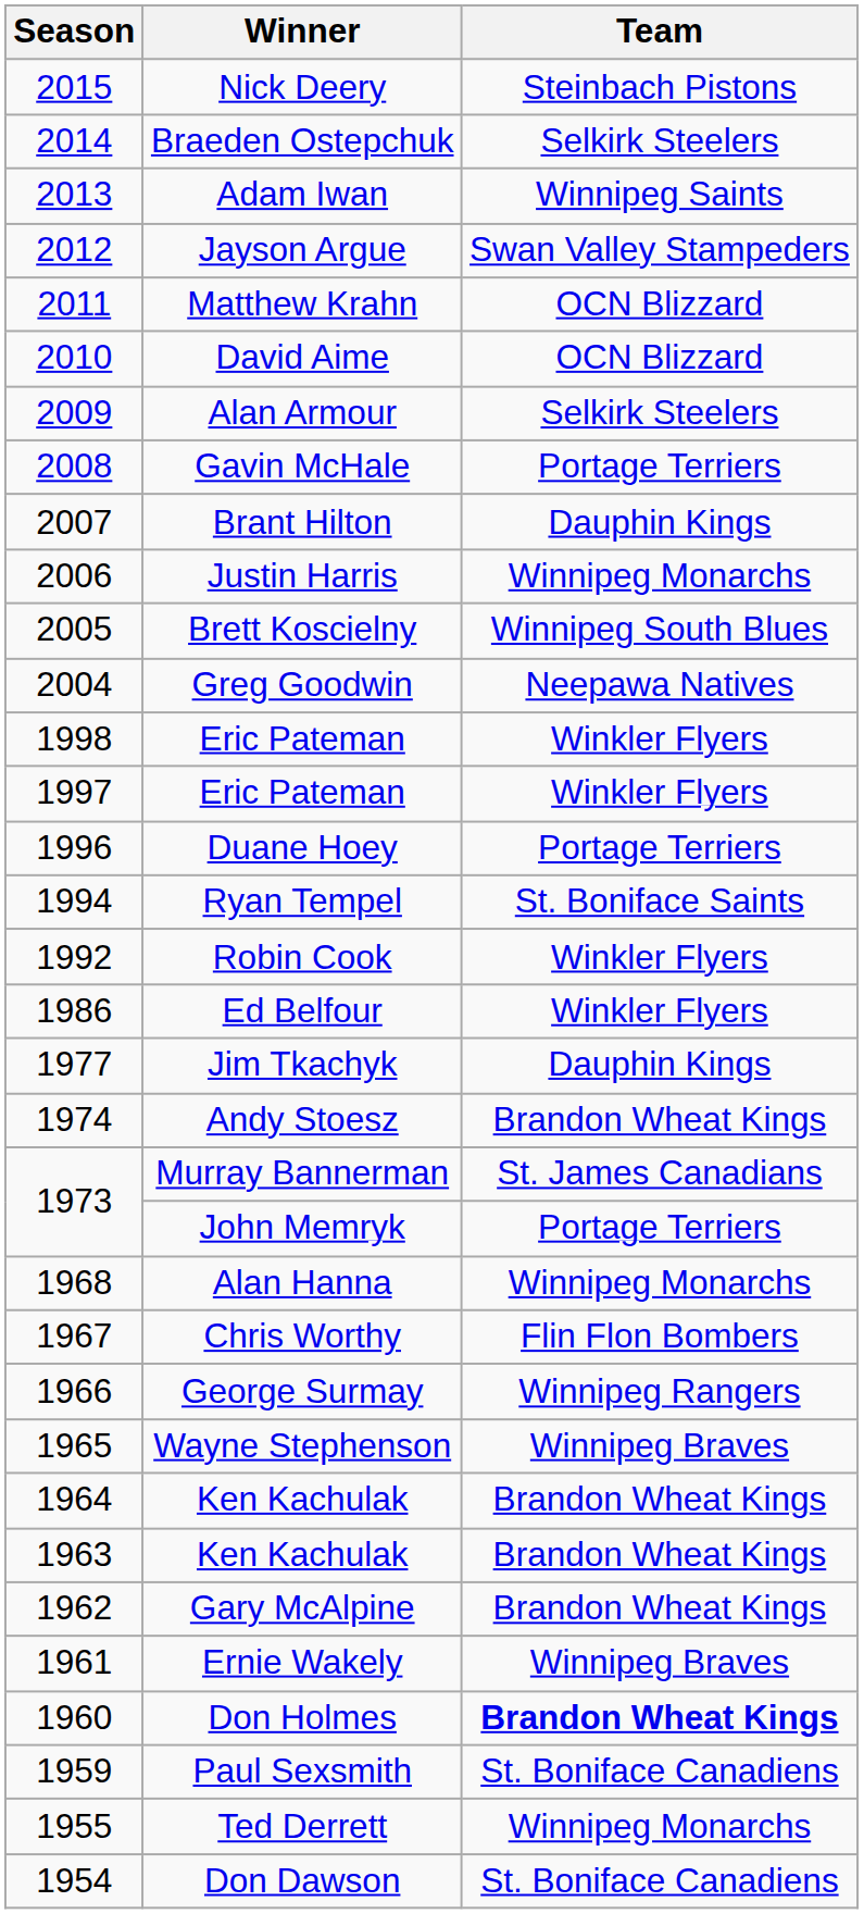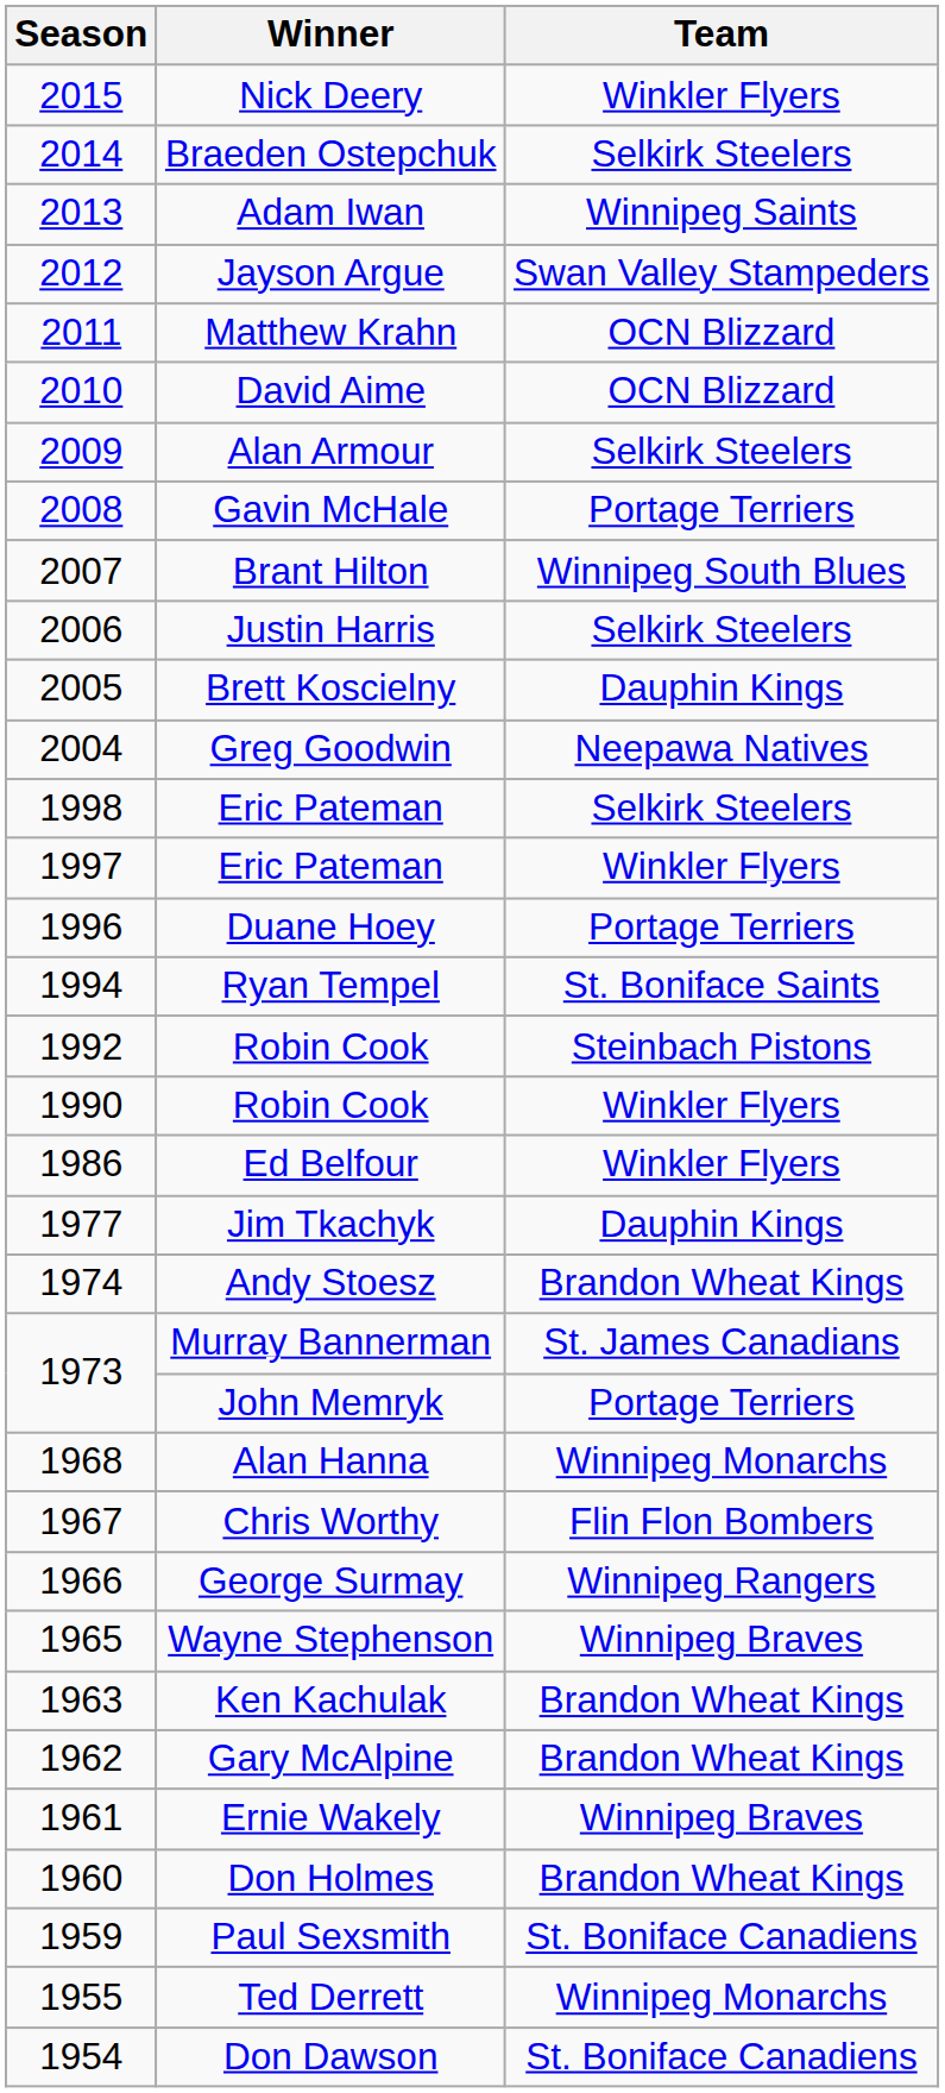Nick Deery | Team: Steinbach Pistons -> Winkler Flyers
Brant Hilton | Team: Dauphin Kings -> Winnipeg South Blues
Justin Harris | Team: Winnipeg Monarchs -> Selkirk Steelers
Brett Koscielny | Team: Winnipeg South Blues -> Dauphin Kings
1998 / Eric Pateman | Team: Winkler Flyers -> Selkirk Steelers
1992 / Robin Cook | Team: Winkler Flyers -> Steinbach Pistons
+ row: 1990 | Robin Cook | Winkler Flyers
- row: 1964 | Ken Kachulak | Brandon Wheat Kings
Don Holmes | Team: bold -> normal
